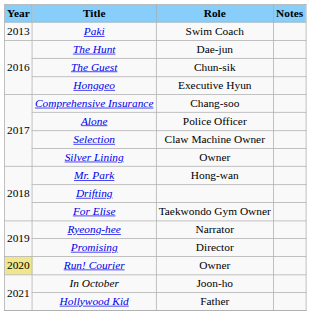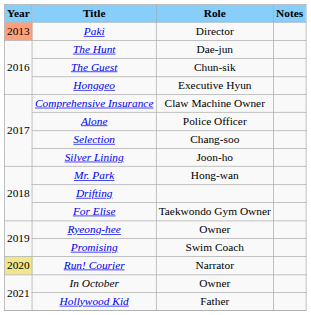Paki | column 1: no background -> lightsalmon background
Paki | column 3: Swim Coach -> Director
Comprehensive Insurance | column 3: Chang-soo -> Claw Machine Owner
Selection | column 3: Claw Machine Owner -> Chang-soo
Silver Lining | column 3: Owner -> Joon-ho
Ryeong-hee | column 3: Narrator -> Owner
Promising | column 3: Director -> Swim Coach
Run! Courier | column 3: Owner -> Narrator
In October | column 3: Joon-ho -> Owner
